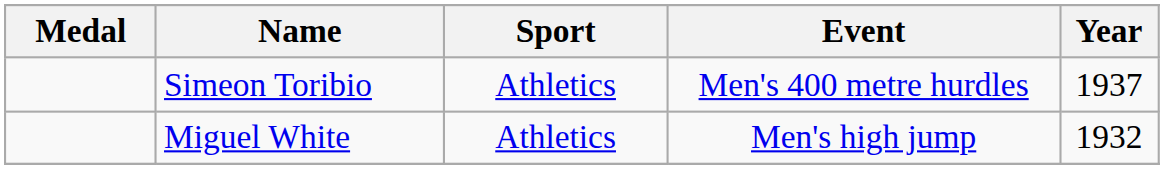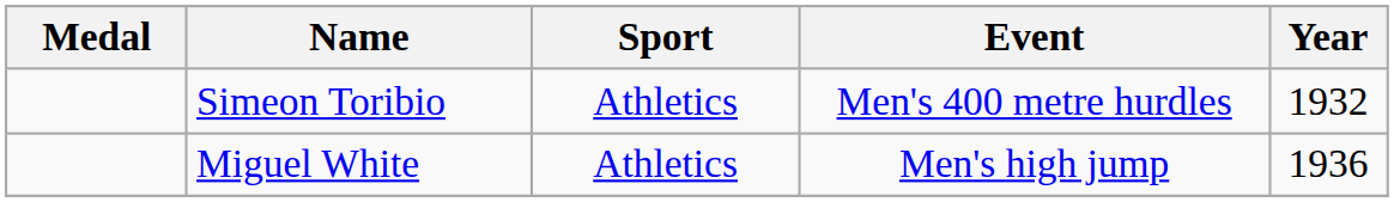Simeon Toribio | Year: 1937 -> 1932
Miguel White | Year: 1932 -> 1936
